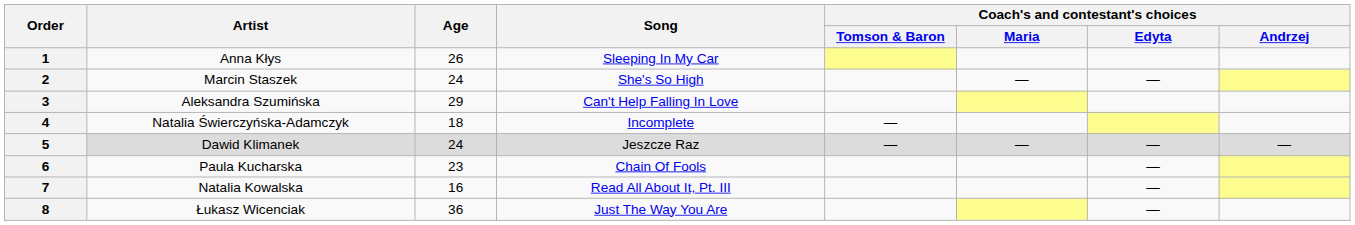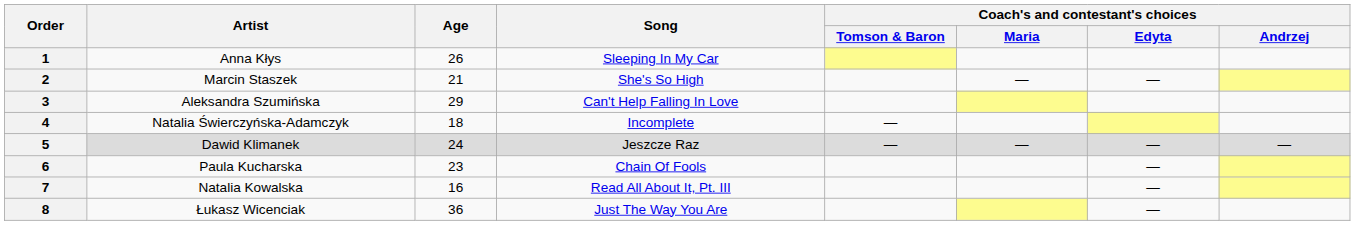2 | Age: 24 -> 21
